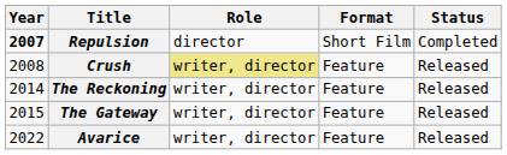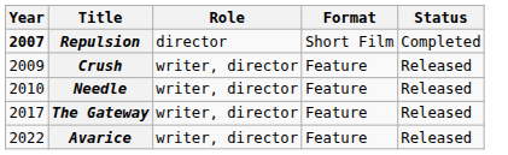Crush | Year: 2008 -> 2009
Crush | Role: khaki background -> no background
+ row: 2010 | Needle | writer, director | Feature | Released
- row: 2014 | The Reckoning | writer, director | Feature | Released
The Gateway | Year: 2015 -> 2017
